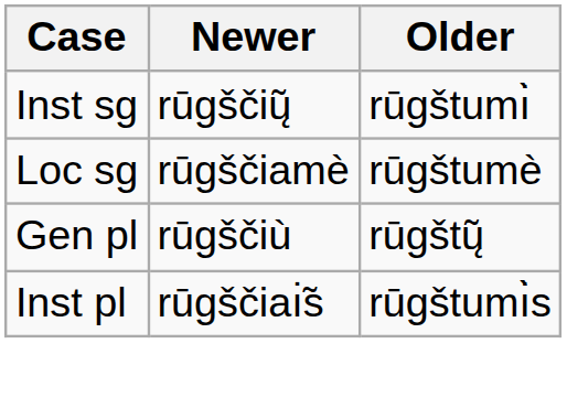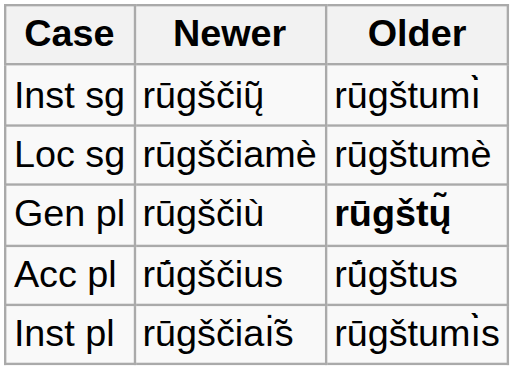Gen pl | Older: normal -> bold
+ row: Acc pl | rū́gščius | rū́gštus
